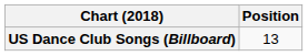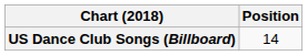US Dance Club Songs (Billboard) | Position: 13 -> 14
